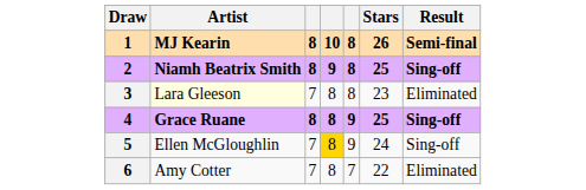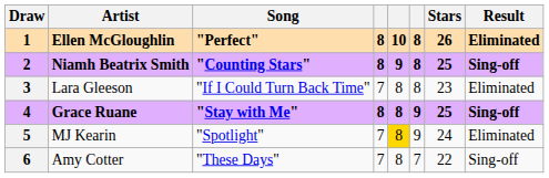+ column: Song | "Perfect" | "Counting Stars" | "If I Could Turn Back Time" | "Stay with Me" | "Spotlight" | "These Days"
1 | Artist: MJ Kearin -> Ellen McGloughlin
1 | Result: Semi-final -> Eliminated
3 | Artist: lightyellow background -> no background
5 | Artist: Ellen McGloughlin -> MJ Kearin
5 | Result: Sing-off -> Eliminated
6 | Result: Eliminated -> Sing-off
